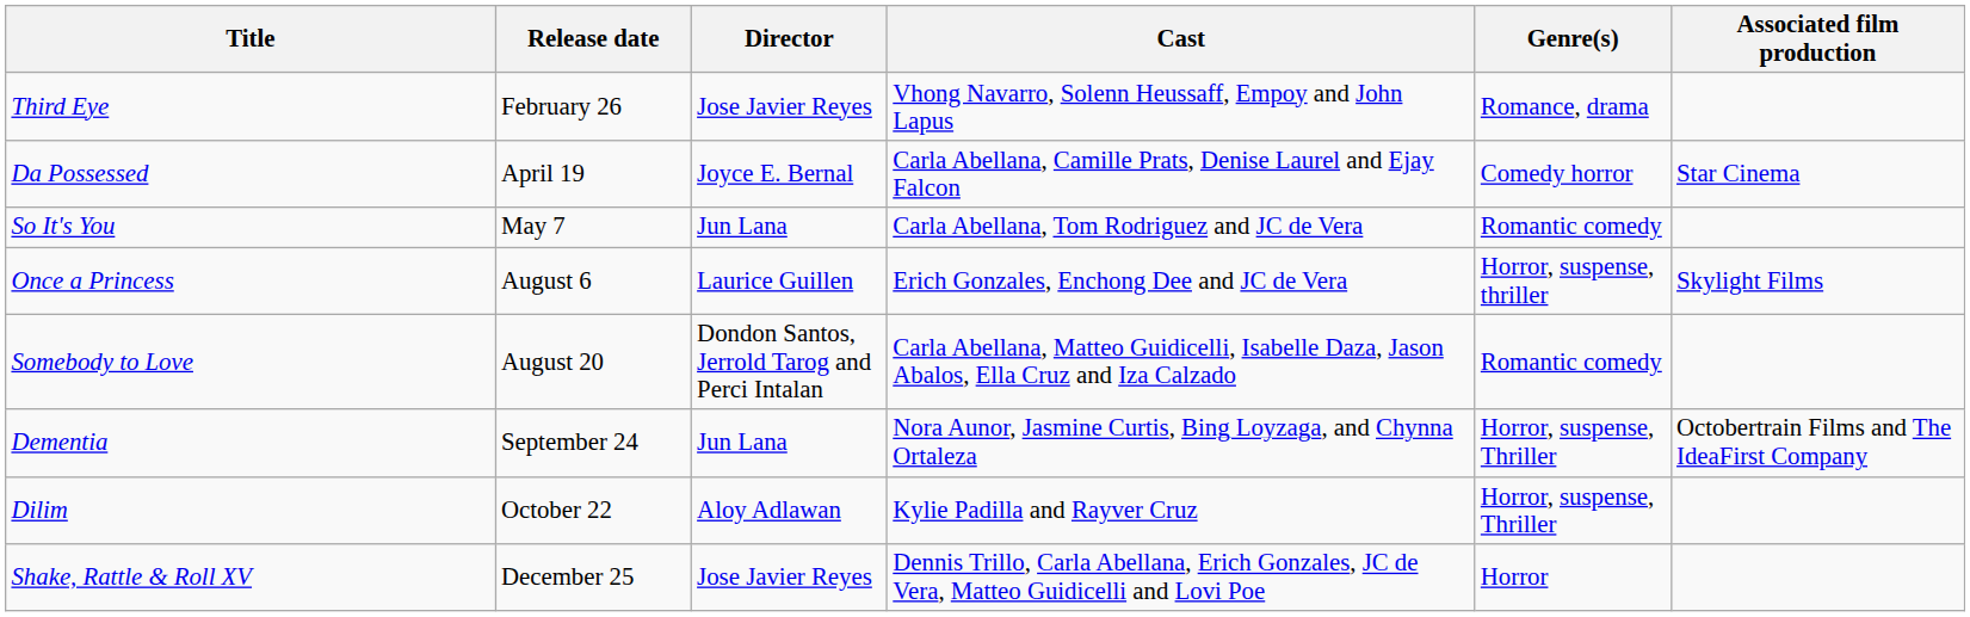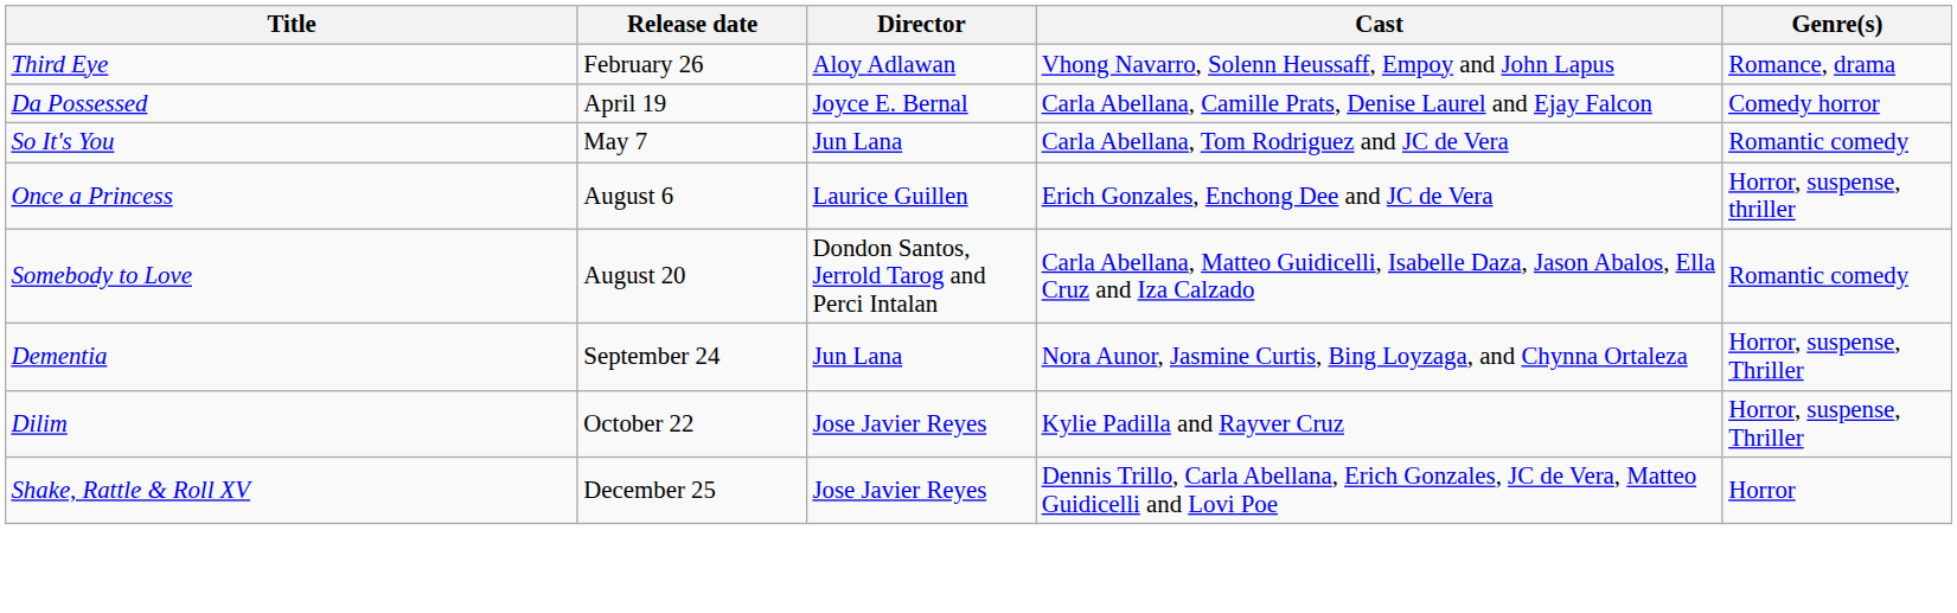- column: Associated film production | Star Cinema | Skylight Films | Octobertrain Films and The IdeaFirst Company
Third Eye | Director: Jose Javier Reyes -> Aloy Adlawan
Dilim | Director: Aloy Adlawan -> Jose Javier Reyes
